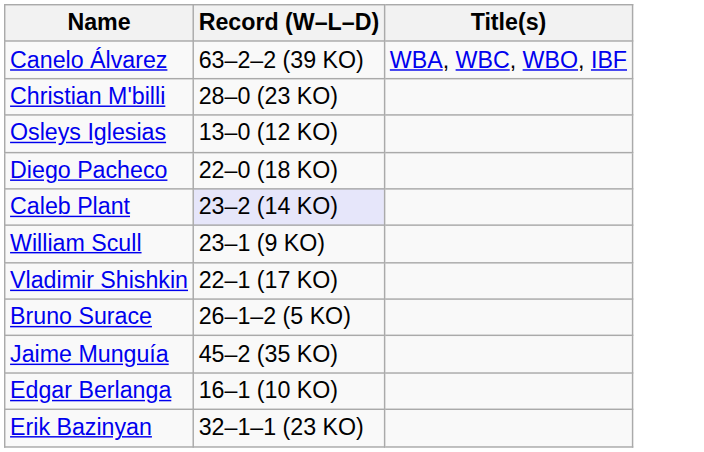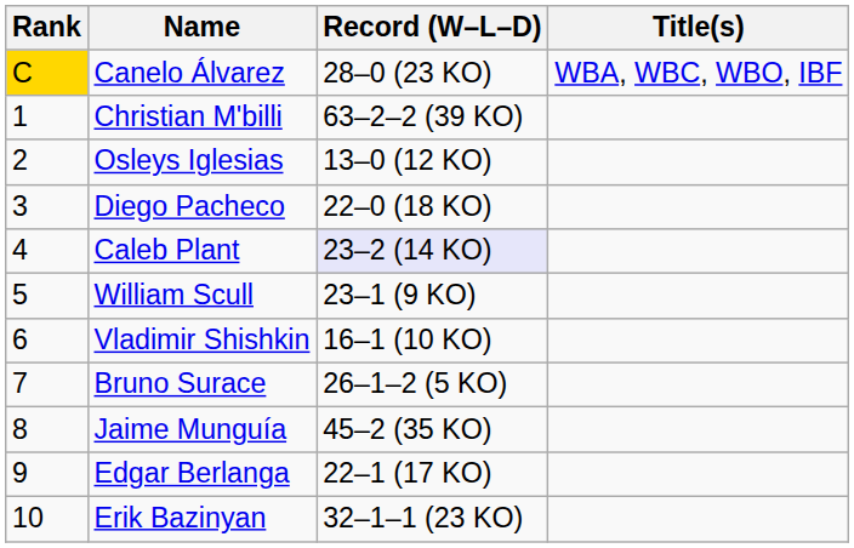+ column: Rank | C | 1 | 2 | 3 | 4 | 5 | 6 | 7 | 8 | 9 | 10
Canelo Álvarez | Record (W–L–D): 63–2–2 (39 KO) -> 28–0 (23 KO)
Christian M'billi | Record (W–L–D): 28–0 (23 KO) -> 63–2–2 (39 KO)
Vladimir Shishkin | Record (W–L–D): 22–1 (17 KO) -> 16–1 (10 KO)
Edgar Berlanga | Record (W–L–D): 16–1 (10 KO) -> 22–1 (17 KO)
